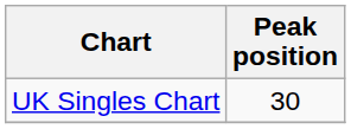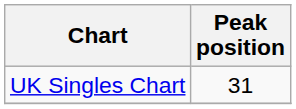UK Singles Chart | Peak position: 30 -> 31
